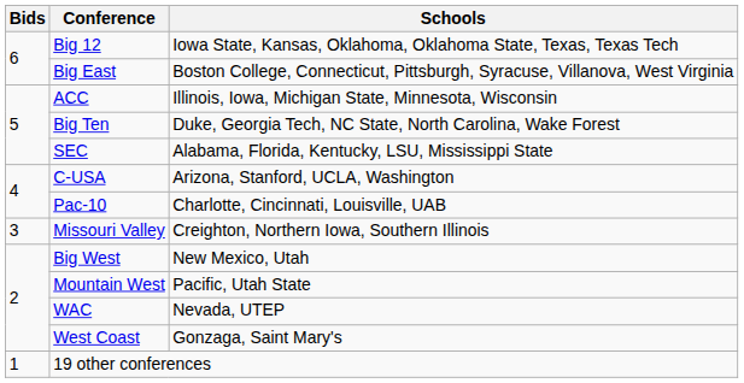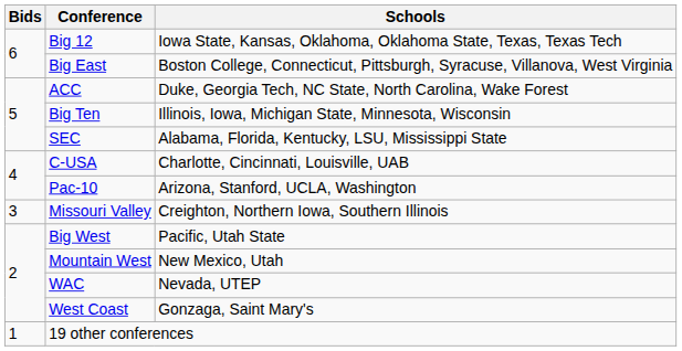ACC | Schools: Illinois, Iowa, Michigan State, Minnesota, Wisconsin -> Duke, Georgia Tech, NC State, North Carolina, Wake Forest
Big Ten | Schools: Duke, Georgia Tech, NC State, North Carolina, Wake Forest -> Illinois, Iowa, Michigan State, Minnesota, Wisconsin
C-USA | Schools: Arizona, Stanford, UCLA, Washington -> Charlotte, Cincinnati, Louisville, UAB
Pac-10 | Schools: Charlotte, Cincinnati, Louisville, UAB -> Arizona, Stanford, UCLA, Washington
Big West | Schools: New Mexico, Utah -> Pacific, Utah State
Mountain West | Schools: Pacific, Utah State -> New Mexico, Utah
